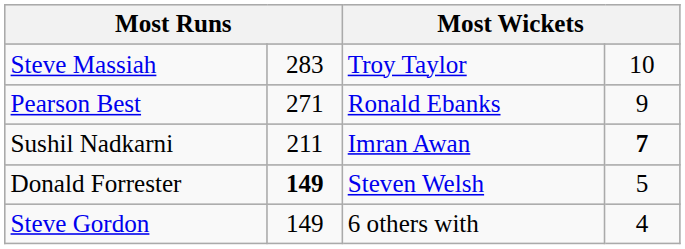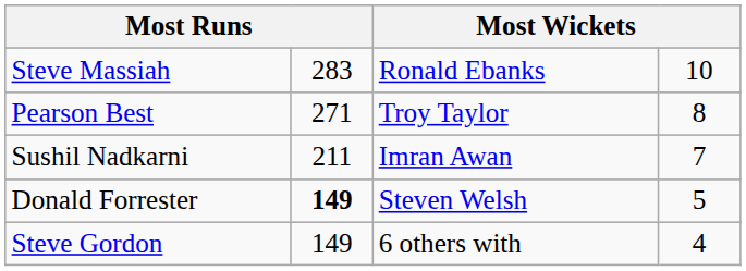Steve Massiah | column 3: Troy Taylor -> Ronald Ebanks
Pearson Best | column 3: Ronald Ebanks -> Troy Taylor
Pearson Best | column 4: 9 -> 8
Sushil Nadkarni | column 4: bold -> normal
